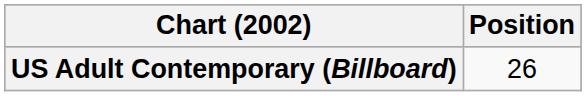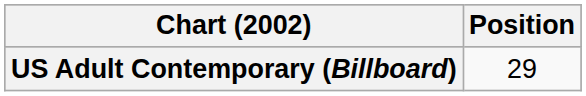US Adult Contemporary (Billboard) | Position: 26 -> 29
